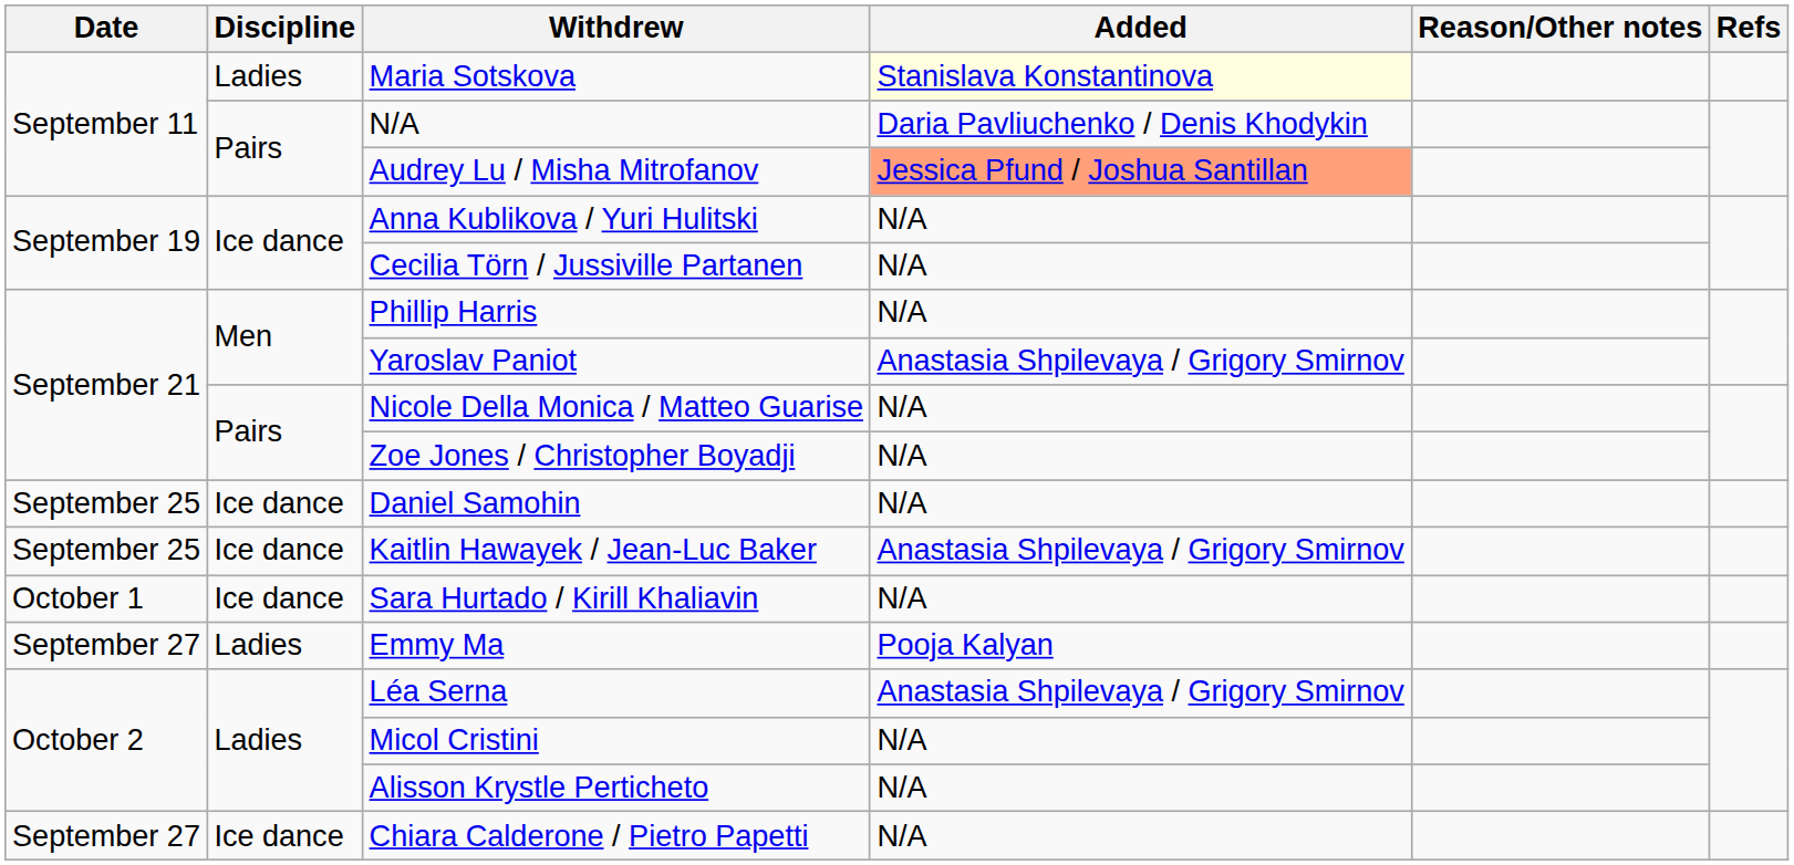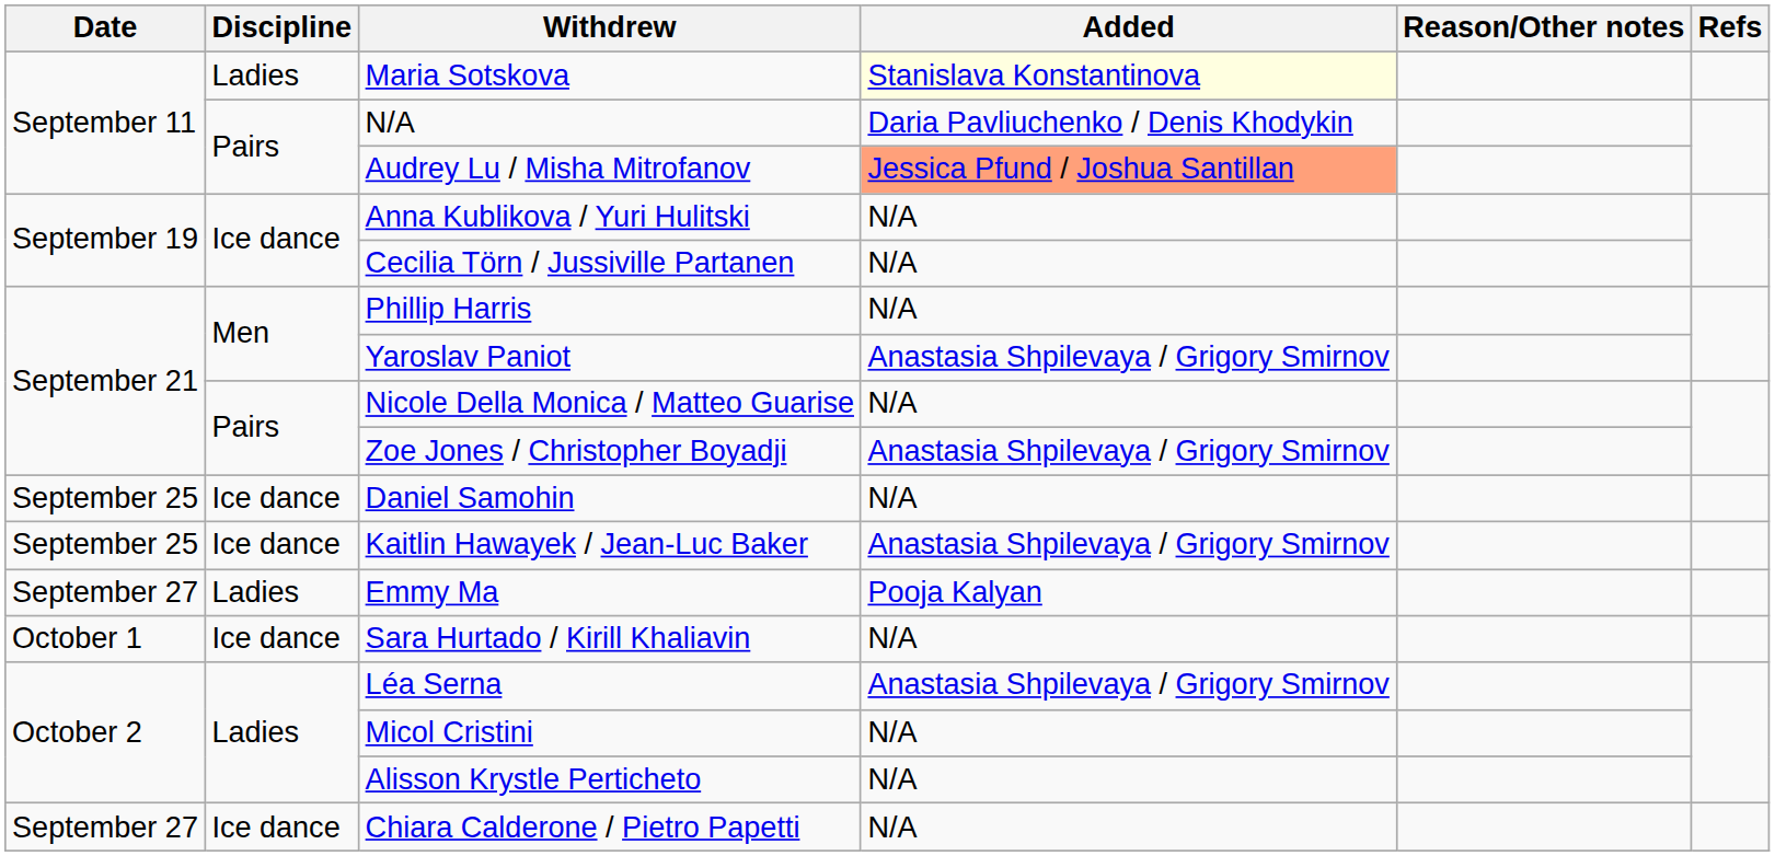Zoe Jones / Christopher Boyadji | Added: N/A -> Anastasia Shpilevaya / Grigory Smirnov
rows swapped: Emmy Ma <-> Sara Hurtado / Kirill Khaliavin
